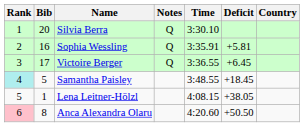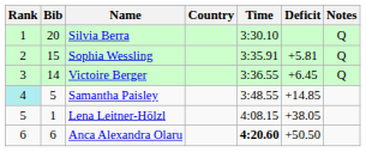columns swapped: Country <-> Notes
Sophia Wessling | Bib: 16 -> 15
Victoire Berger | Bib: 17 -> 14
Samantha Paisley | Deficit: +18.45 -> +14.85
Anca Alexandra Olaru | Rank: pink background -> no background
Anca Alexandra Olaru | Bib: 8 -> 6
Anca Alexandra Olaru | Time: normal -> bold
